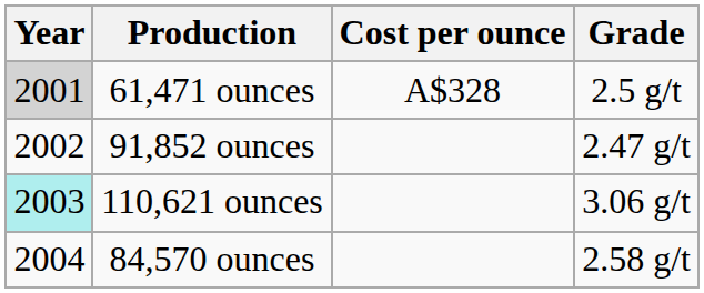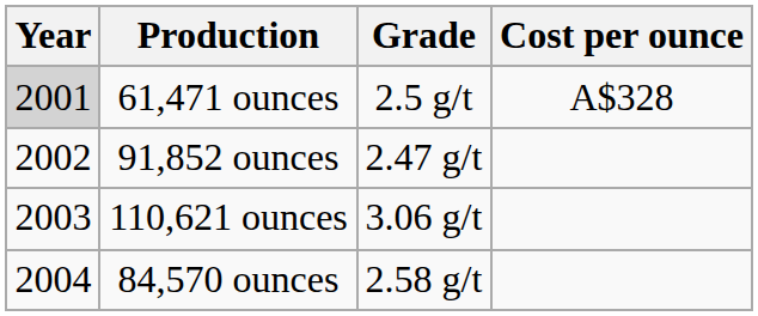columns swapped: Grade <-> Cost per ounce
110,621 ounces | Year: paleturquoise background -> no background
